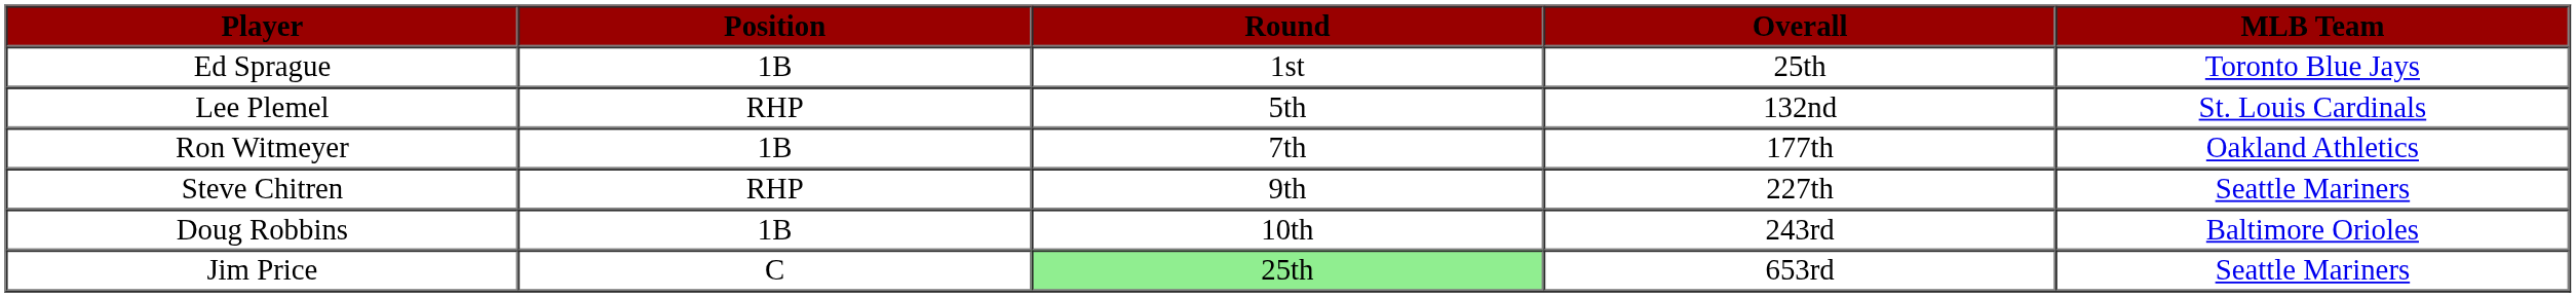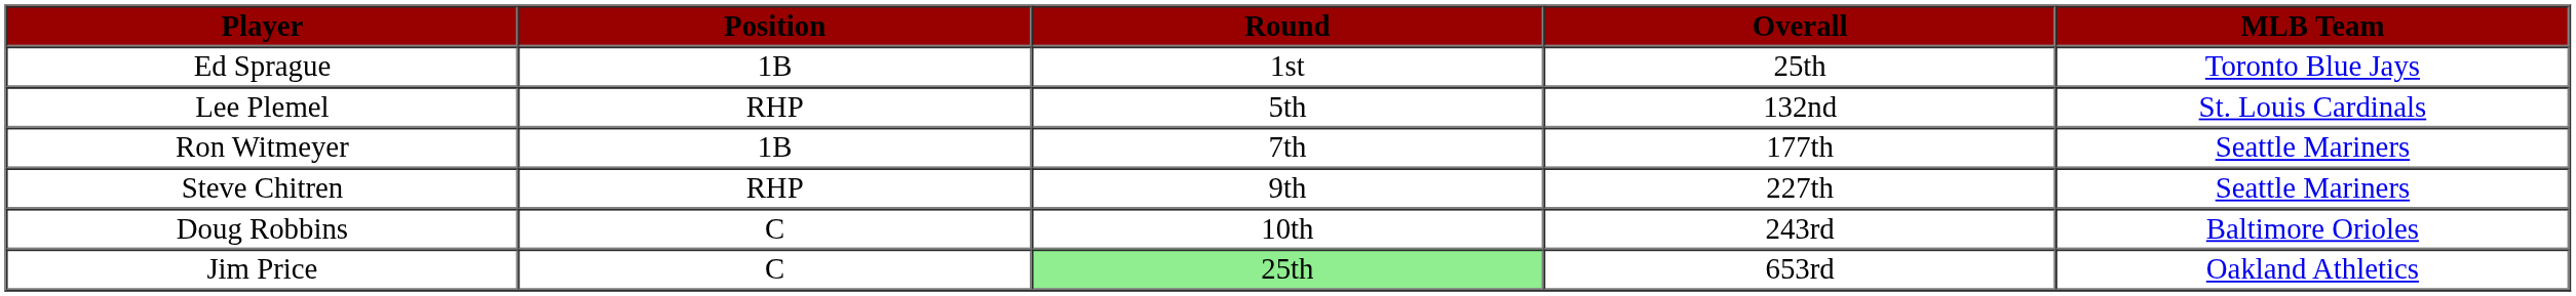Ron Witmeyer | MLB Team: Oakland Athletics -> Seattle Mariners
Doug Robbins | Position: 1B -> C
Jim Price | MLB Team: Seattle Mariners -> Oakland Athletics
